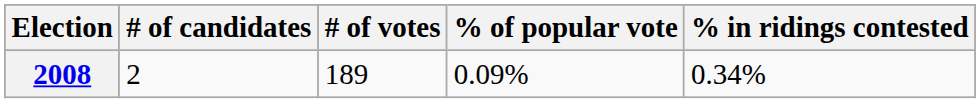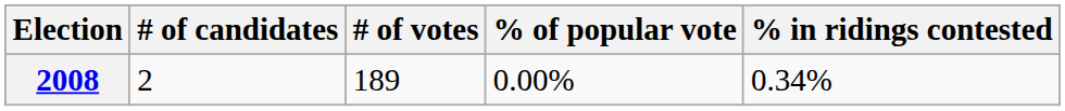2008 | % of popular vote: 0.09% -> 0.00%
